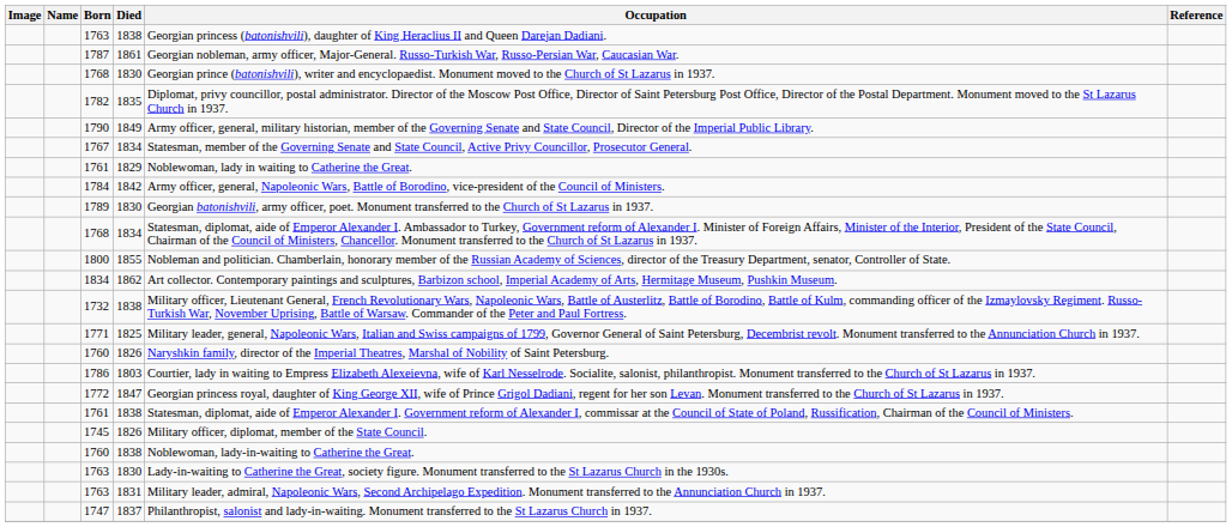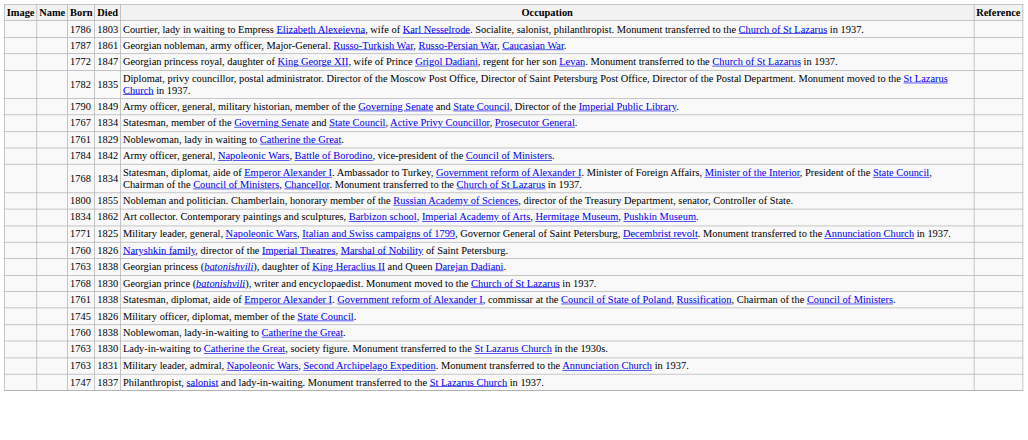rows swapped: 1763 / 1838 <-> 1786
rows swapped: 1768 / 1830 <-> 1772
- row: 1789 | 1830 | Georgian batonishvili, army officer, poet. Monument transferred to the Church of St Lazarus in 1937.
- row: 1732 | 1838 | Military officer, Lieutenant General, French Revolutionary Wars, Napoleonic Wars, Battle of Austerlitz, Battle of Borodino, Battle of Kulm, commanding officer of the Izmaylovsky Regiment. Russo-Turkish War, November Uprising, Battle of Warsaw. Commander of the Peter and Paul Fortress.
